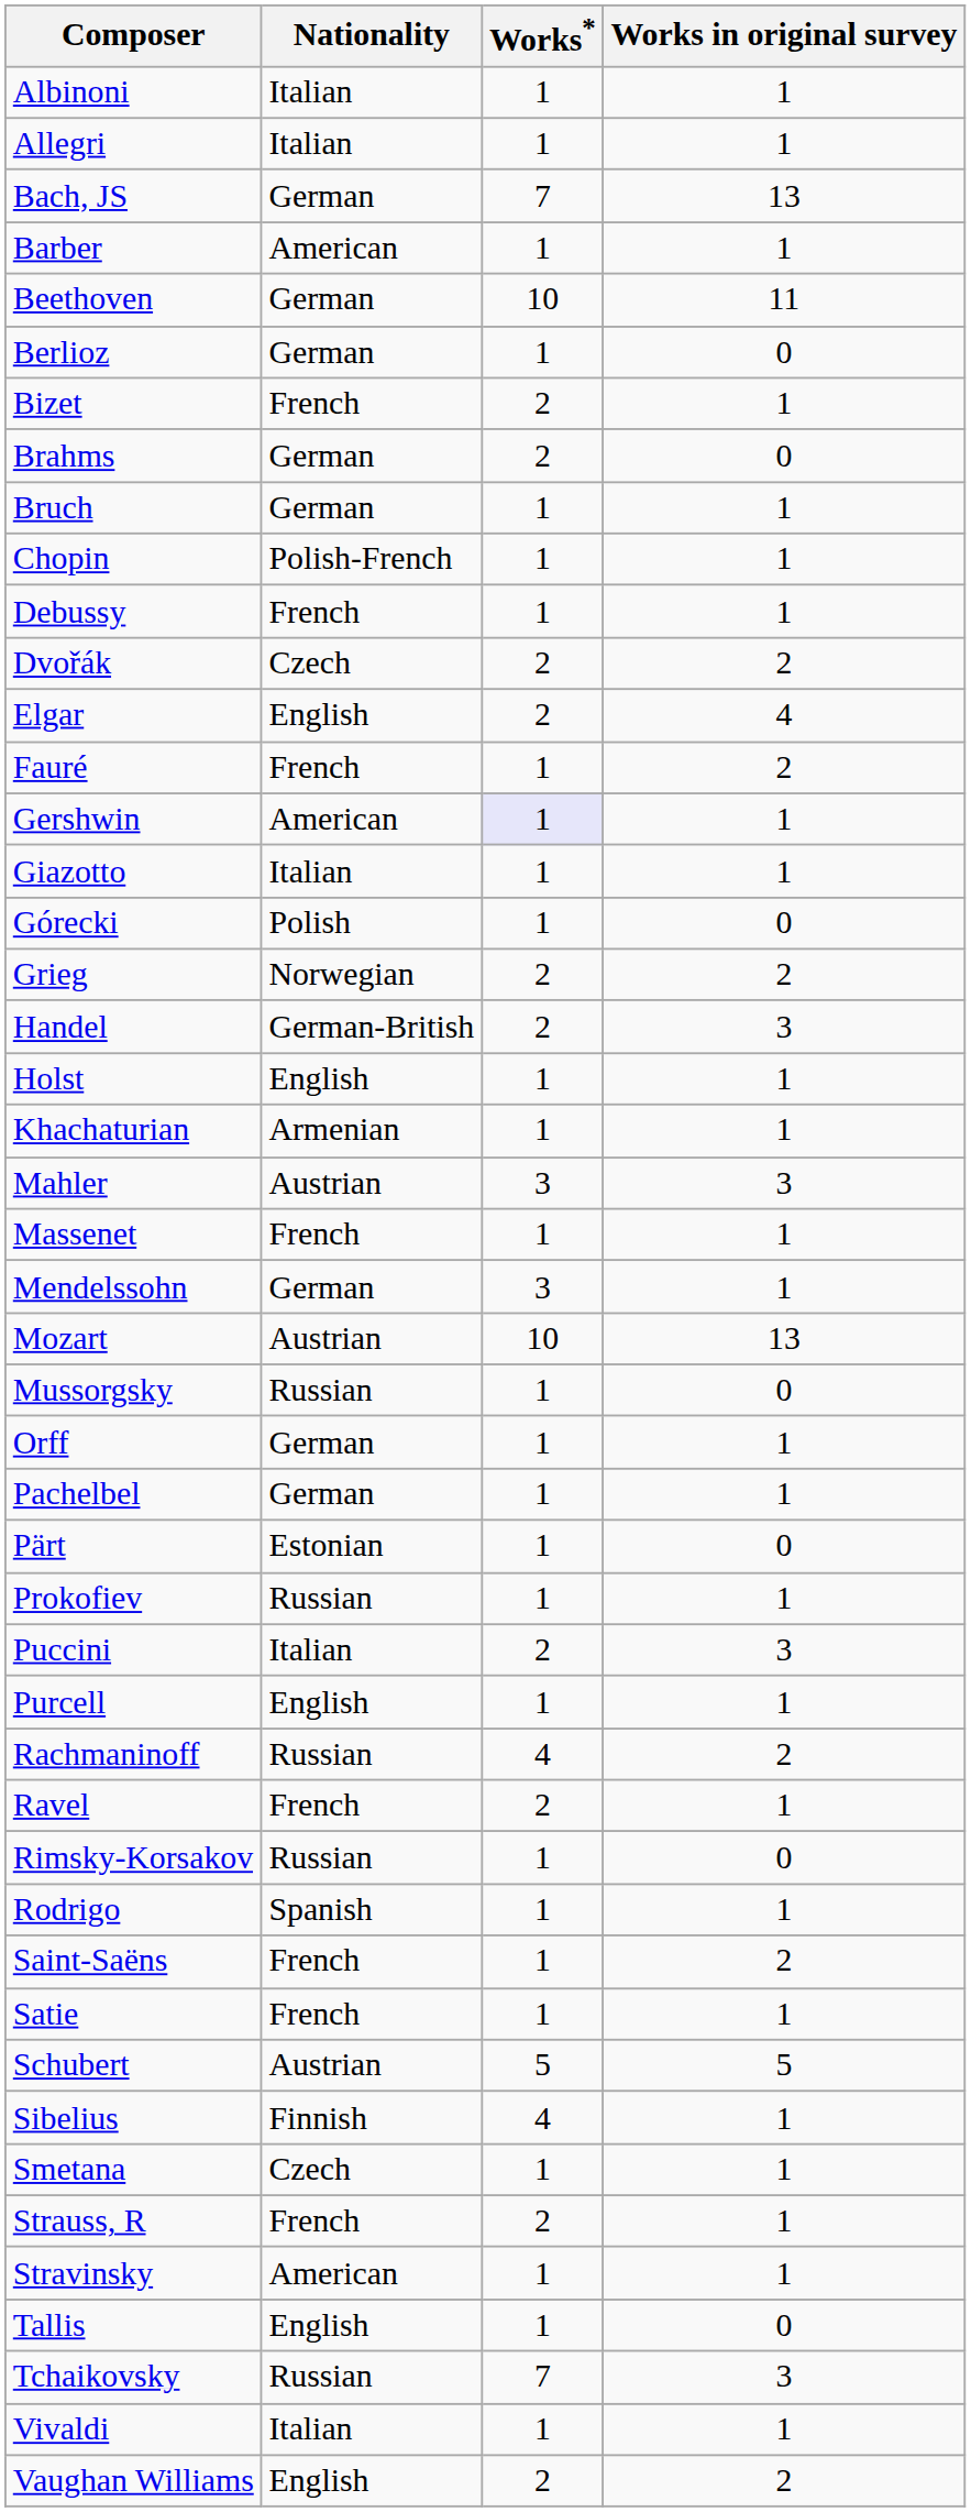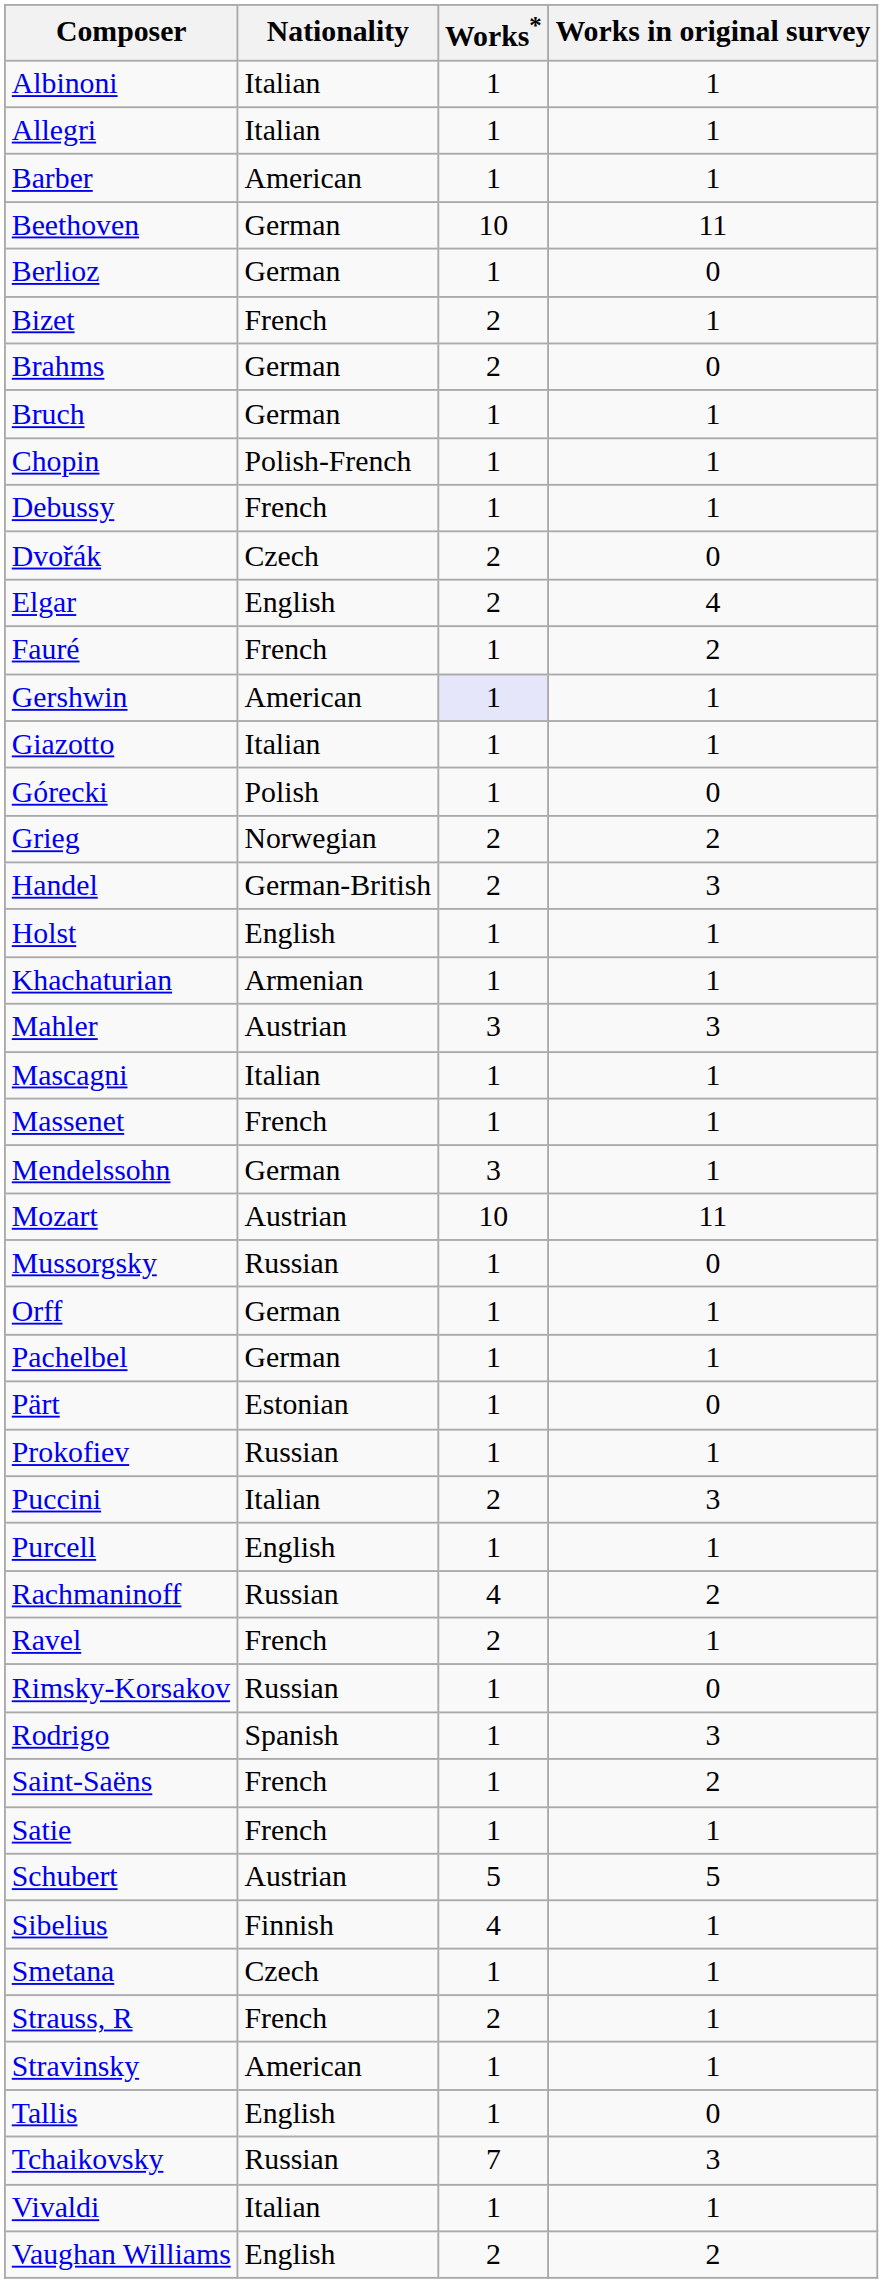- row: Bach, JS | German | 7 | 13
Dvořák | Works in original survey: 2 -> 0
+ row: Mascagni | Italian | 1 | 1
Mozart | Works in original survey: 13 -> 11
Rodrigo | Works in original survey: 1 -> 3
